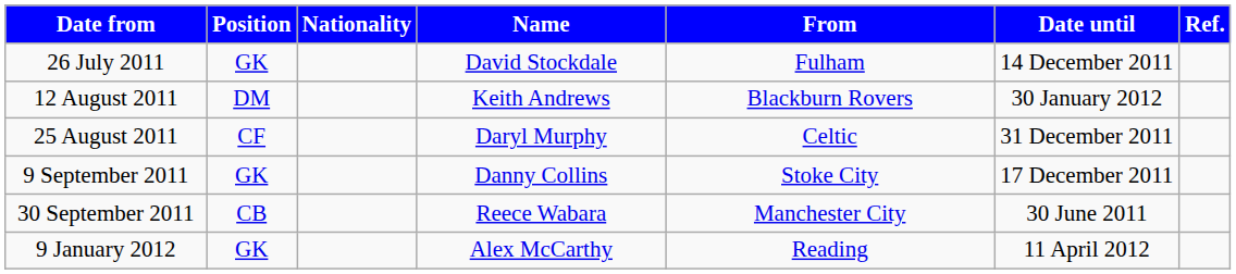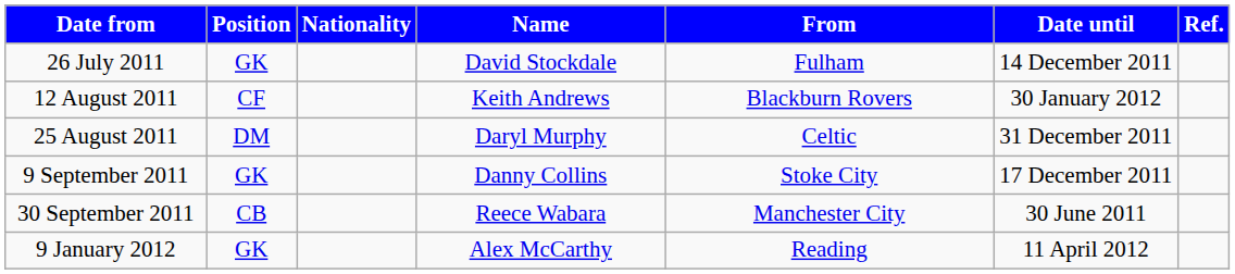12 August 2011 | Position: DM -> CF
25 August 2011 | Position: CF -> DM
